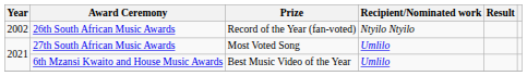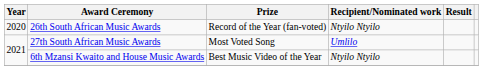26th South African Music Awards | Year: 2002 -> 2020
6th Mzansi Kwaito and House Music Awards | Recipient/Nominated work: Umlilo -> Ntyilo Ntyilo
